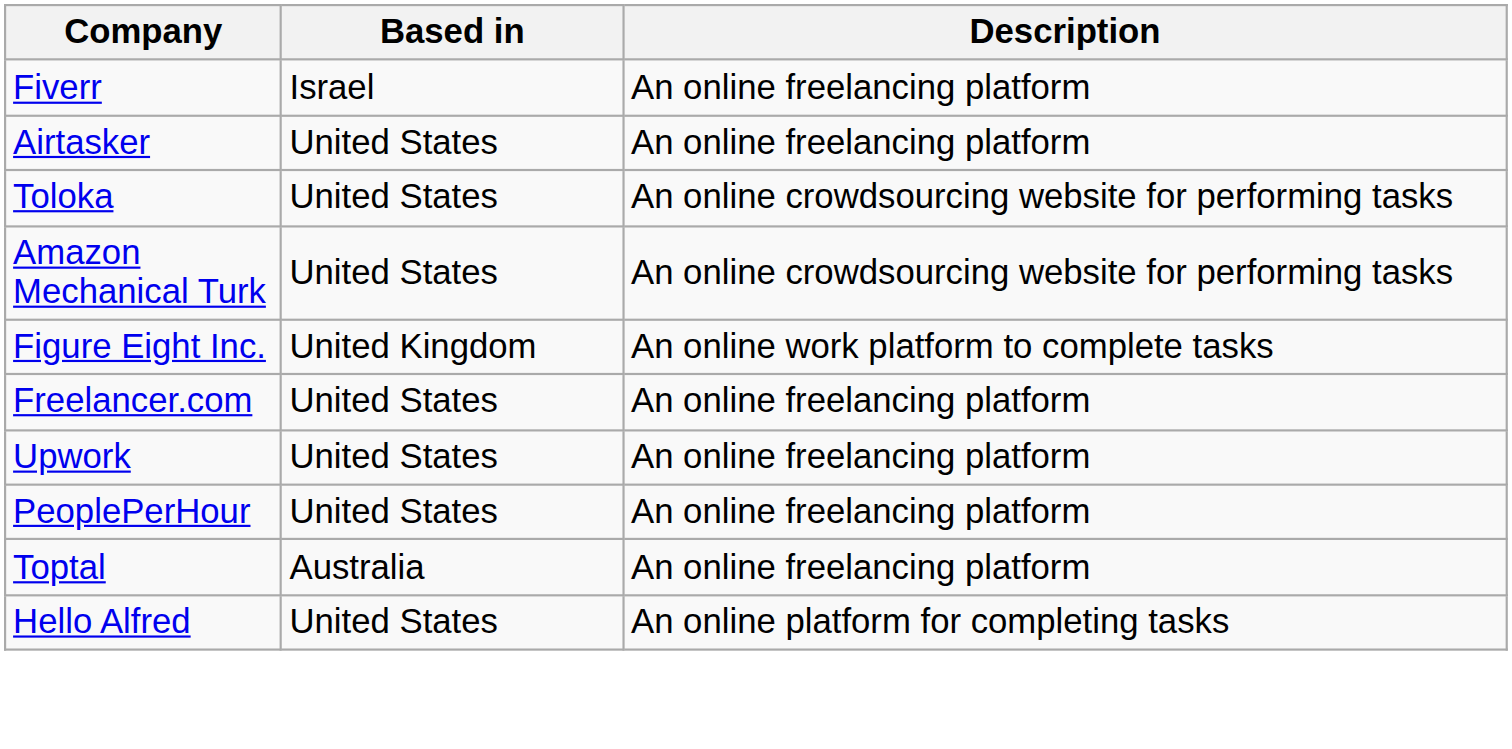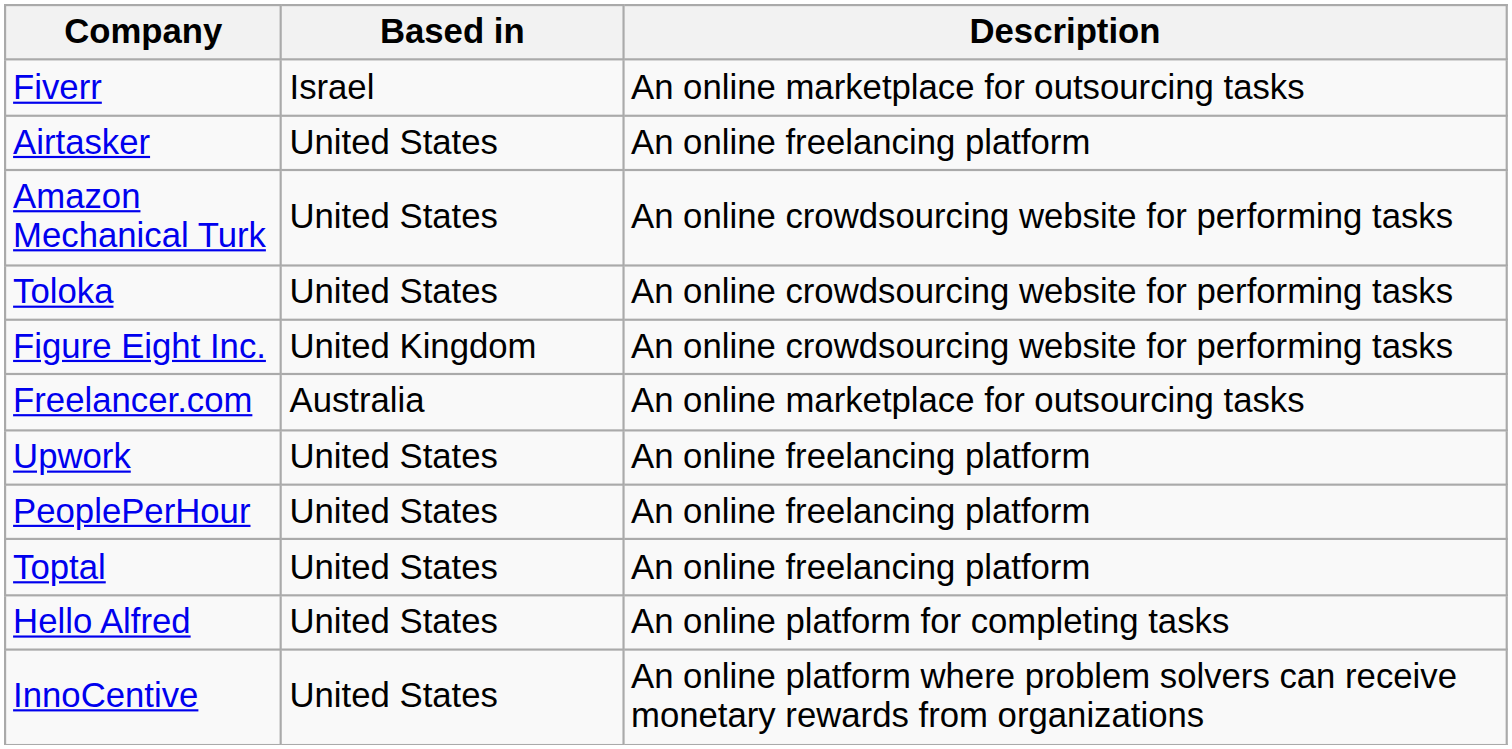Fiverr | Description: An online freelancing platform -> An online marketplace for outsourcing tasks
rows swapped: Amazon Mechanical Turk <-> Toloka
Figure Eight Inc. | Description: An online work platform to complete tasks -> An online crowdsourcing website for performing tasks
Freelancer.com | Based in: United States -> Australia
Freelancer.com | Description: An online freelancing platform -> An online marketplace for outsourcing tasks
Toptal | Based in: Australia -> United States
+ row: InnoCentive | United States | An online platform where problem solvers can receive monetary rewards from organizations
